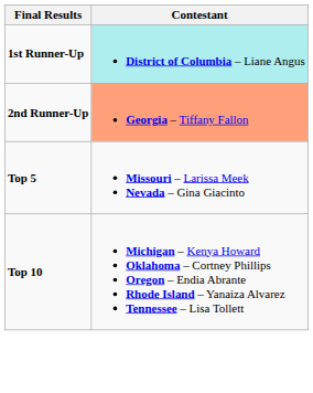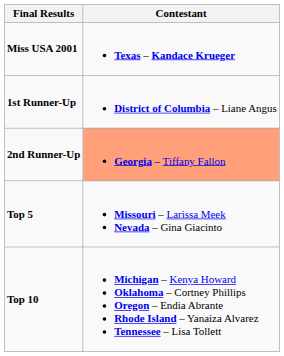+ row: Miss USA 2001 | Texas – Kandace Krueger
1st Runner-Up | Contestant: paleturquoise background -> no background
